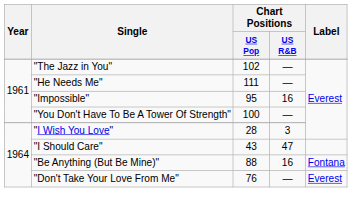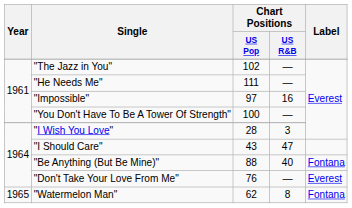"Impossible" | Chart Positions / US Pop: 95 -> 97
"Be Anything (But Be Mine)" | Chart Positions / US R&B: 16 -> 40
+ row: 1965 | "Watermelon Man" | 62 | 8 | Fontana
